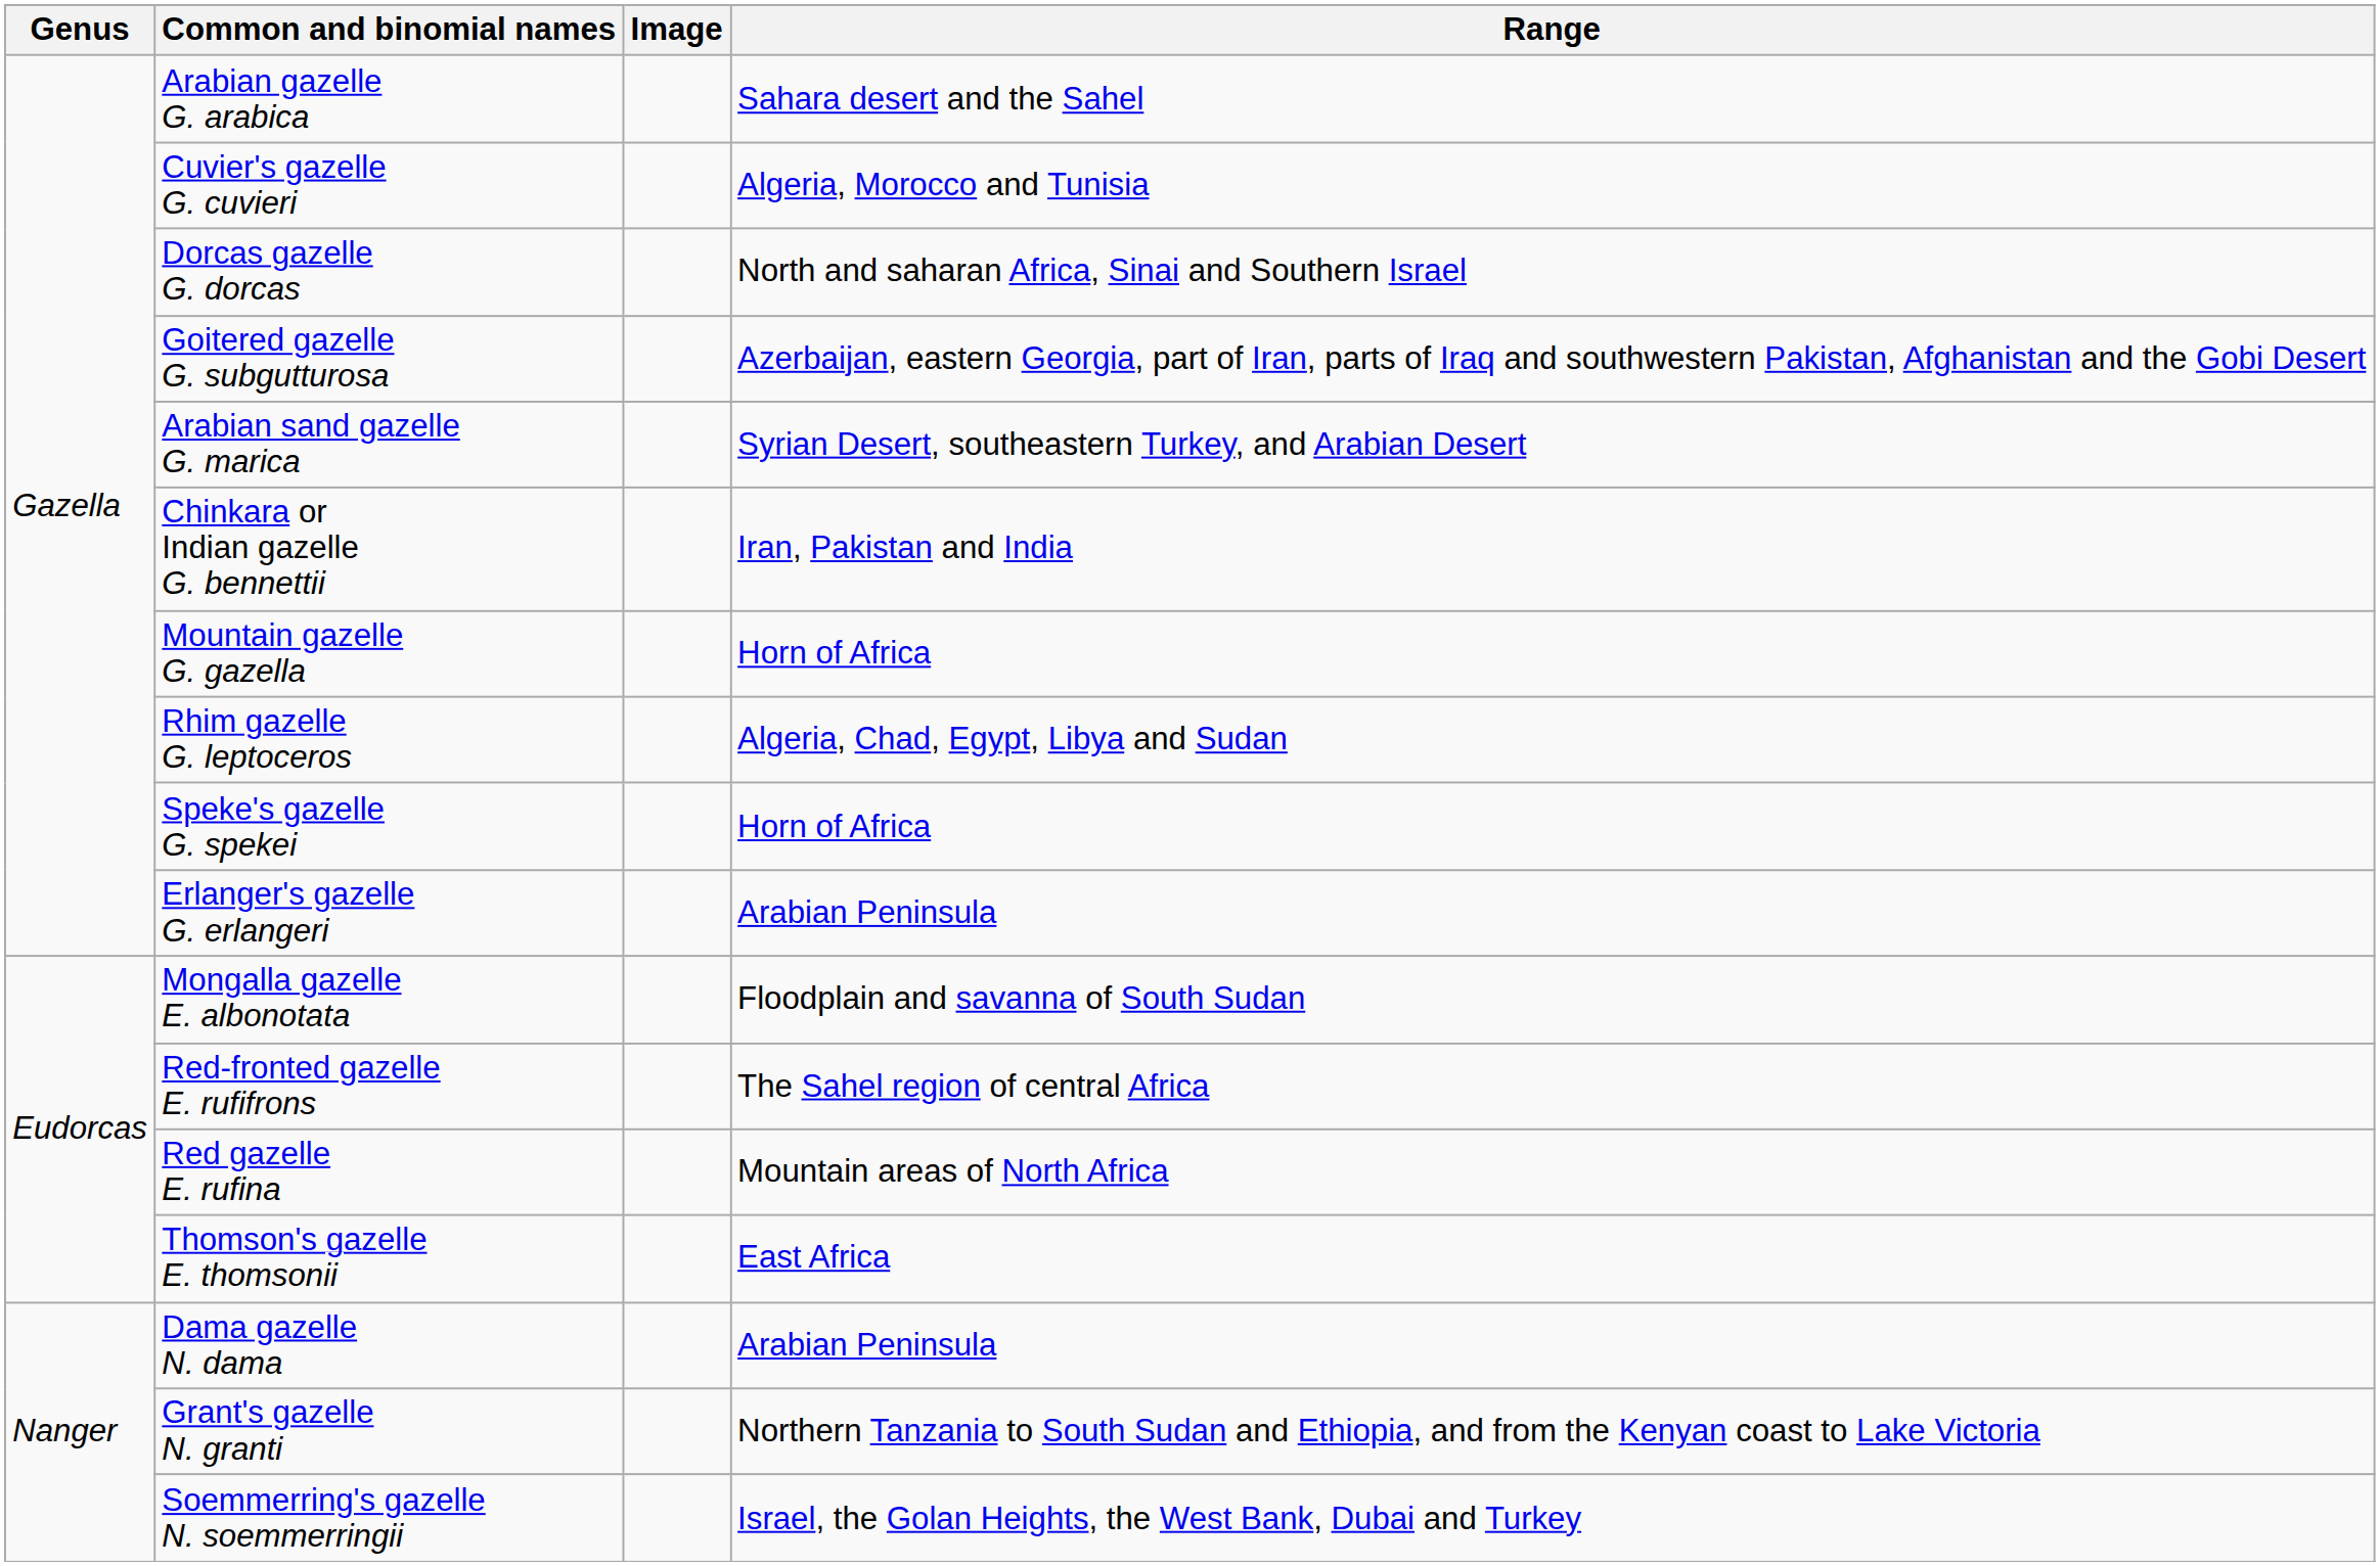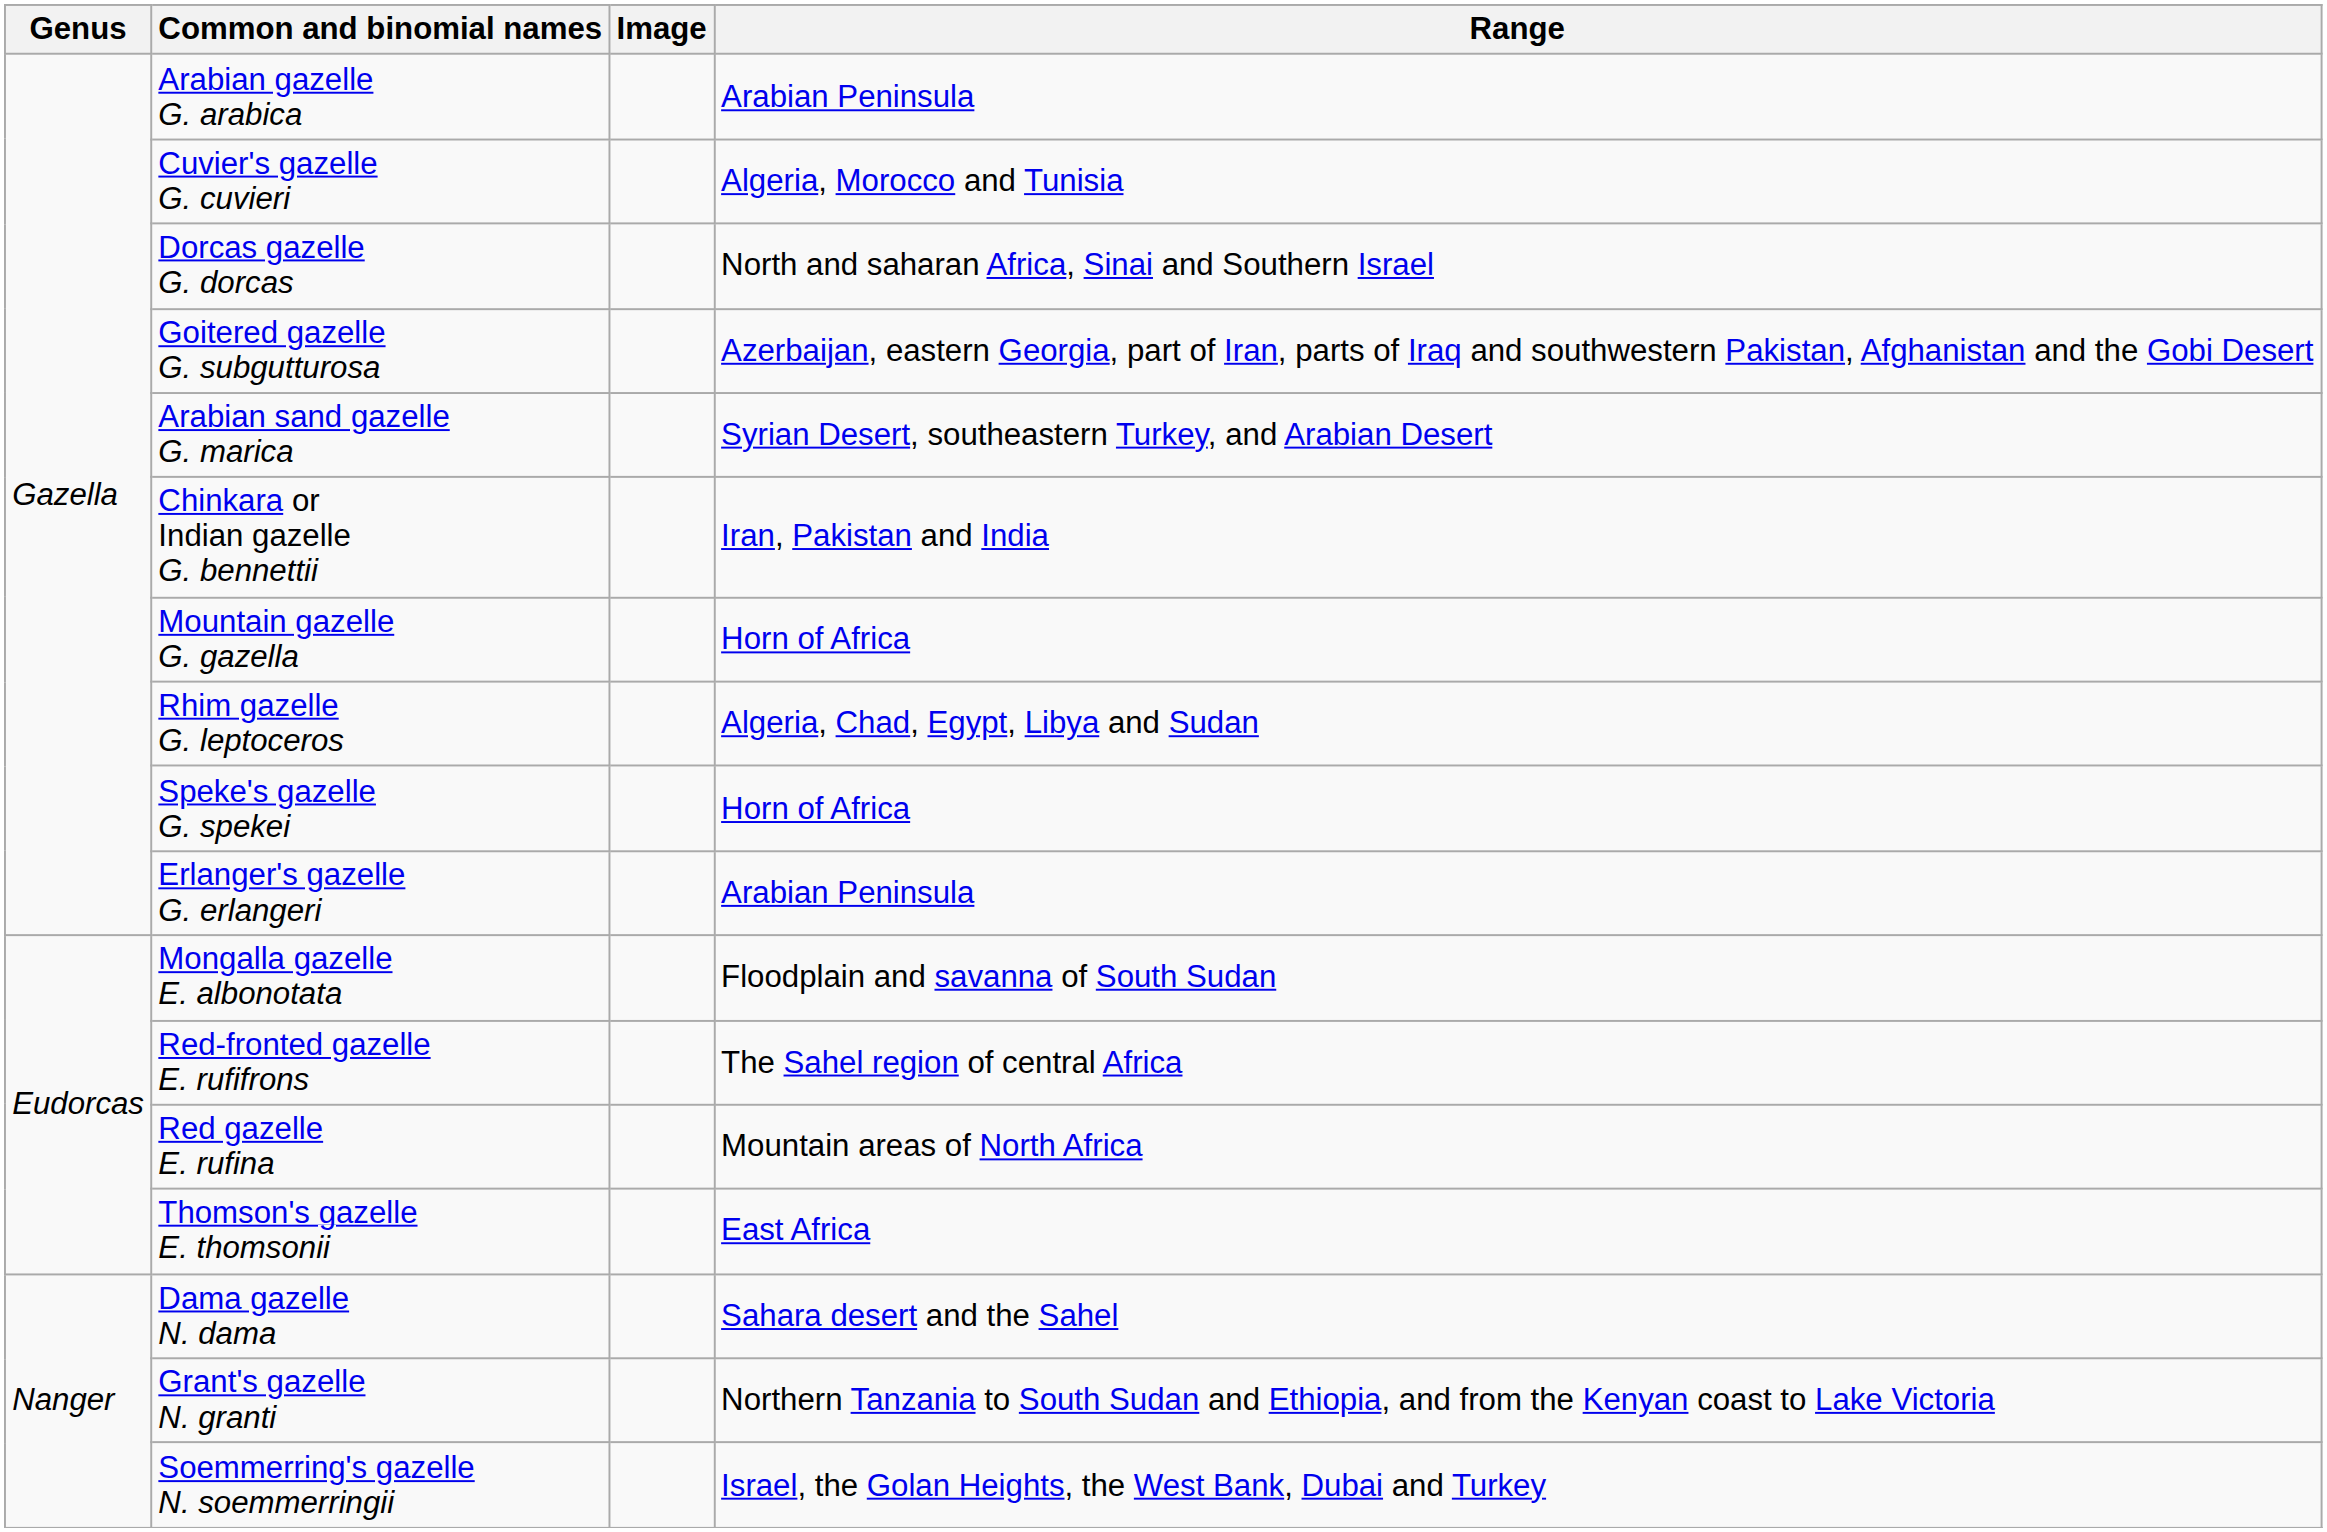Arabian gazelle G. arabica | Range: Sahara desert and the Sahel -> Arabian Peninsula
Dama gazelle N. dama | Range: Arabian Peninsula -> Sahara desert and the Sahel
